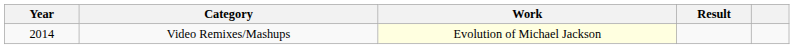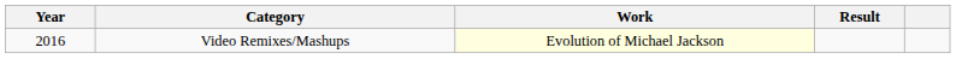Video Remixes/Mashups | Year: 2014 -> 2016
